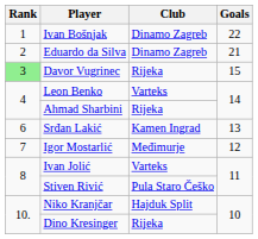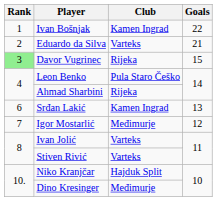Ivan Bošnjak | Club: Dinamo Zagreb -> Kamen Ingrad
Eduardo da Silva | Club: Dinamo Zagreb -> Varteks
Leon Benko | Club: Varteks -> Pula Staro Češko
Stiven Rivić | Club: Pula Staro Češko -> Varteks
Dino Kresinger | Club: Rijeka -> Međimurje
